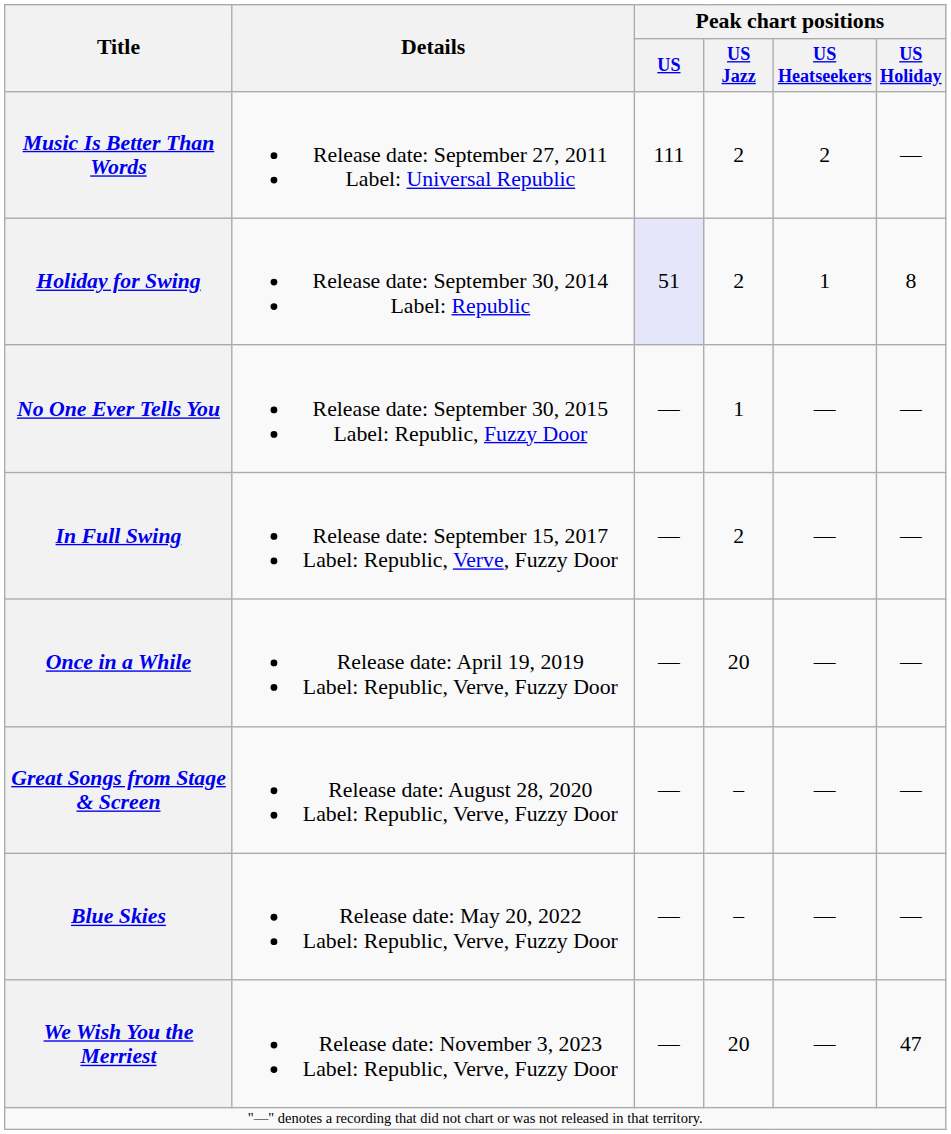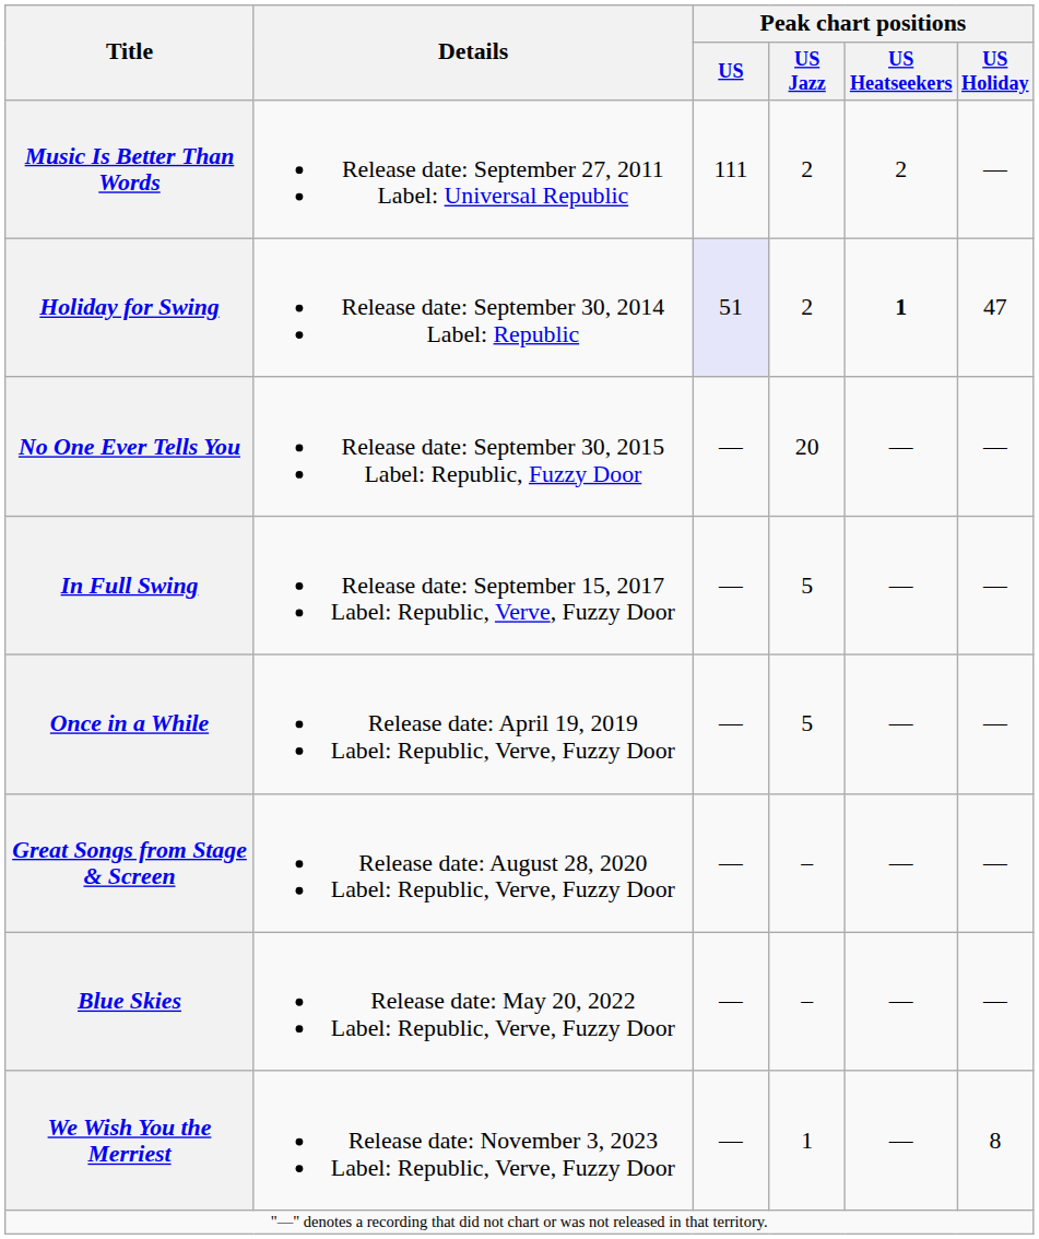Holiday for Swing | Peak chart positions / US Heatseekers: normal -> bold
Holiday for Swing | Peak chart positions / US Holiday: 8 -> 47
No One Ever Tells You | Peak chart positions / US Jazz: 1 -> 20
In Full Swing | Peak chart positions / US Jazz: 2 -> 5
Once in a While | Peak chart positions / US Jazz: 20 -> 5
We Wish You the Merriest | Peak chart positions / US Jazz: 20 -> 1
We Wish You the Merriest | Peak chart positions / US Holiday: 47 -> 8
